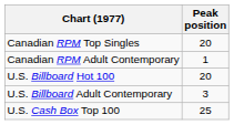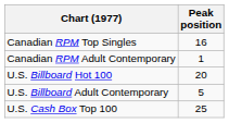Canadian RPM Top Singles | Peak position: 20 -> 16
U.S. Billboard Adult Contemporary | Peak position: 3 -> 5
